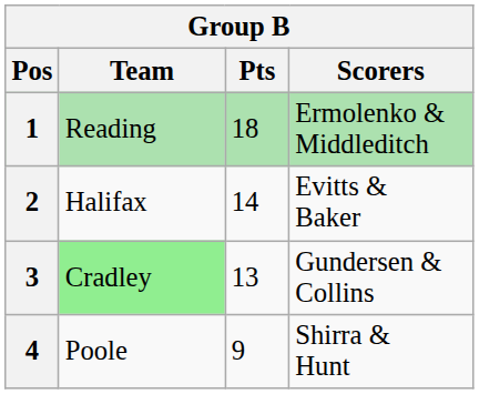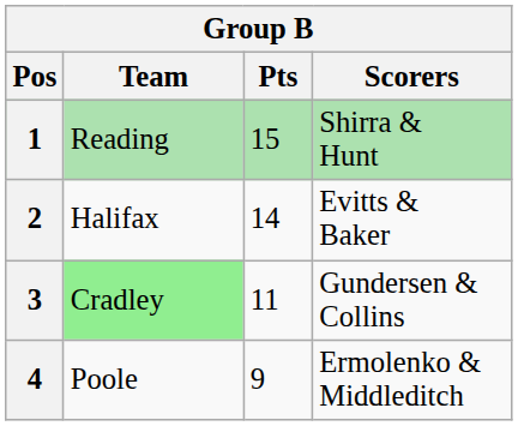1 | Pts: 18 -> 15
1 | Scorers: Ermolenko & Middleditch -> Shirra & Hunt
3 | Pts: 13 -> 11
4 | Scorers: Shirra & Hunt -> Ermolenko & Middleditch
